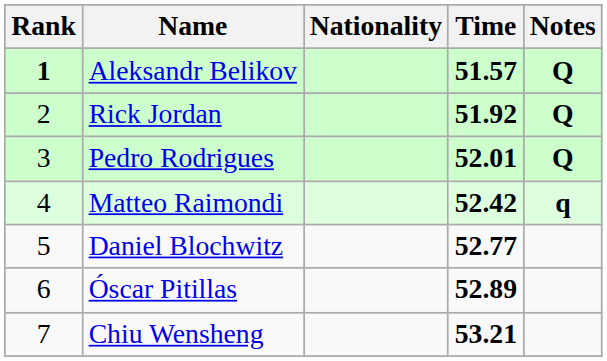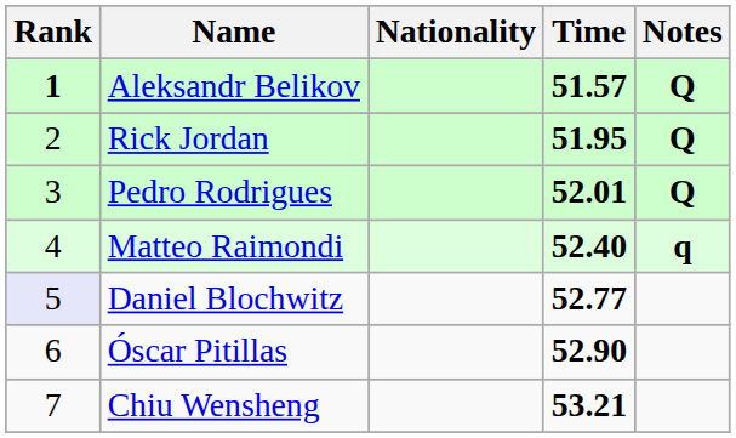Rick Jordan | Time: 51.92 -> 51.95
Matteo Raimondi | Time: 52.42 -> 52.40
Daniel Blochwitz | Rank: no background -> lavender background
Óscar Pitillas | Time: 52.89 -> 52.90
